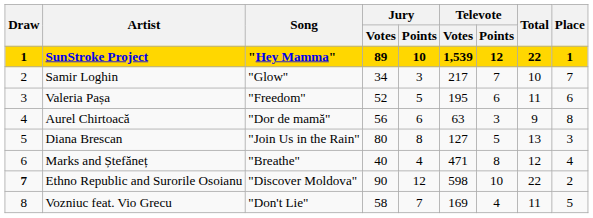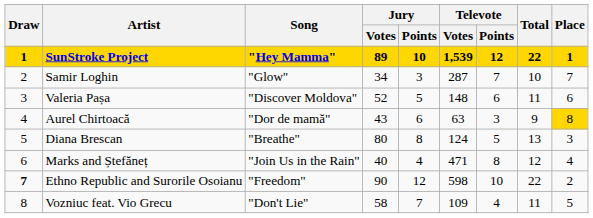Samir Loghin | Televote / Votes: 217 -> 287
Valeria Pașa | Song: "Freedom" -> "Discover Moldova"
Valeria Pașa | Televote / Votes: 195 -> 148
Aurel Chirtoacă | Jury / Votes: 56 -> 43
Aurel Chirtoacă | Place: no background -> gold background
Diana Brescan | Song: "Join Us in the Rain" -> "Breathe"
Diana Brescan | Televote / Votes: 127 -> 124
Marks and Ștefăneț | Song: "Breathe" -> "Join Us in the Rain"
Ethno Republic and Surorile Osoianu | Song: "Discover Moldova" -> "Freedom"
Vozniuc feat. Vio Grecu | Televote / Votes: 169 -> 109
